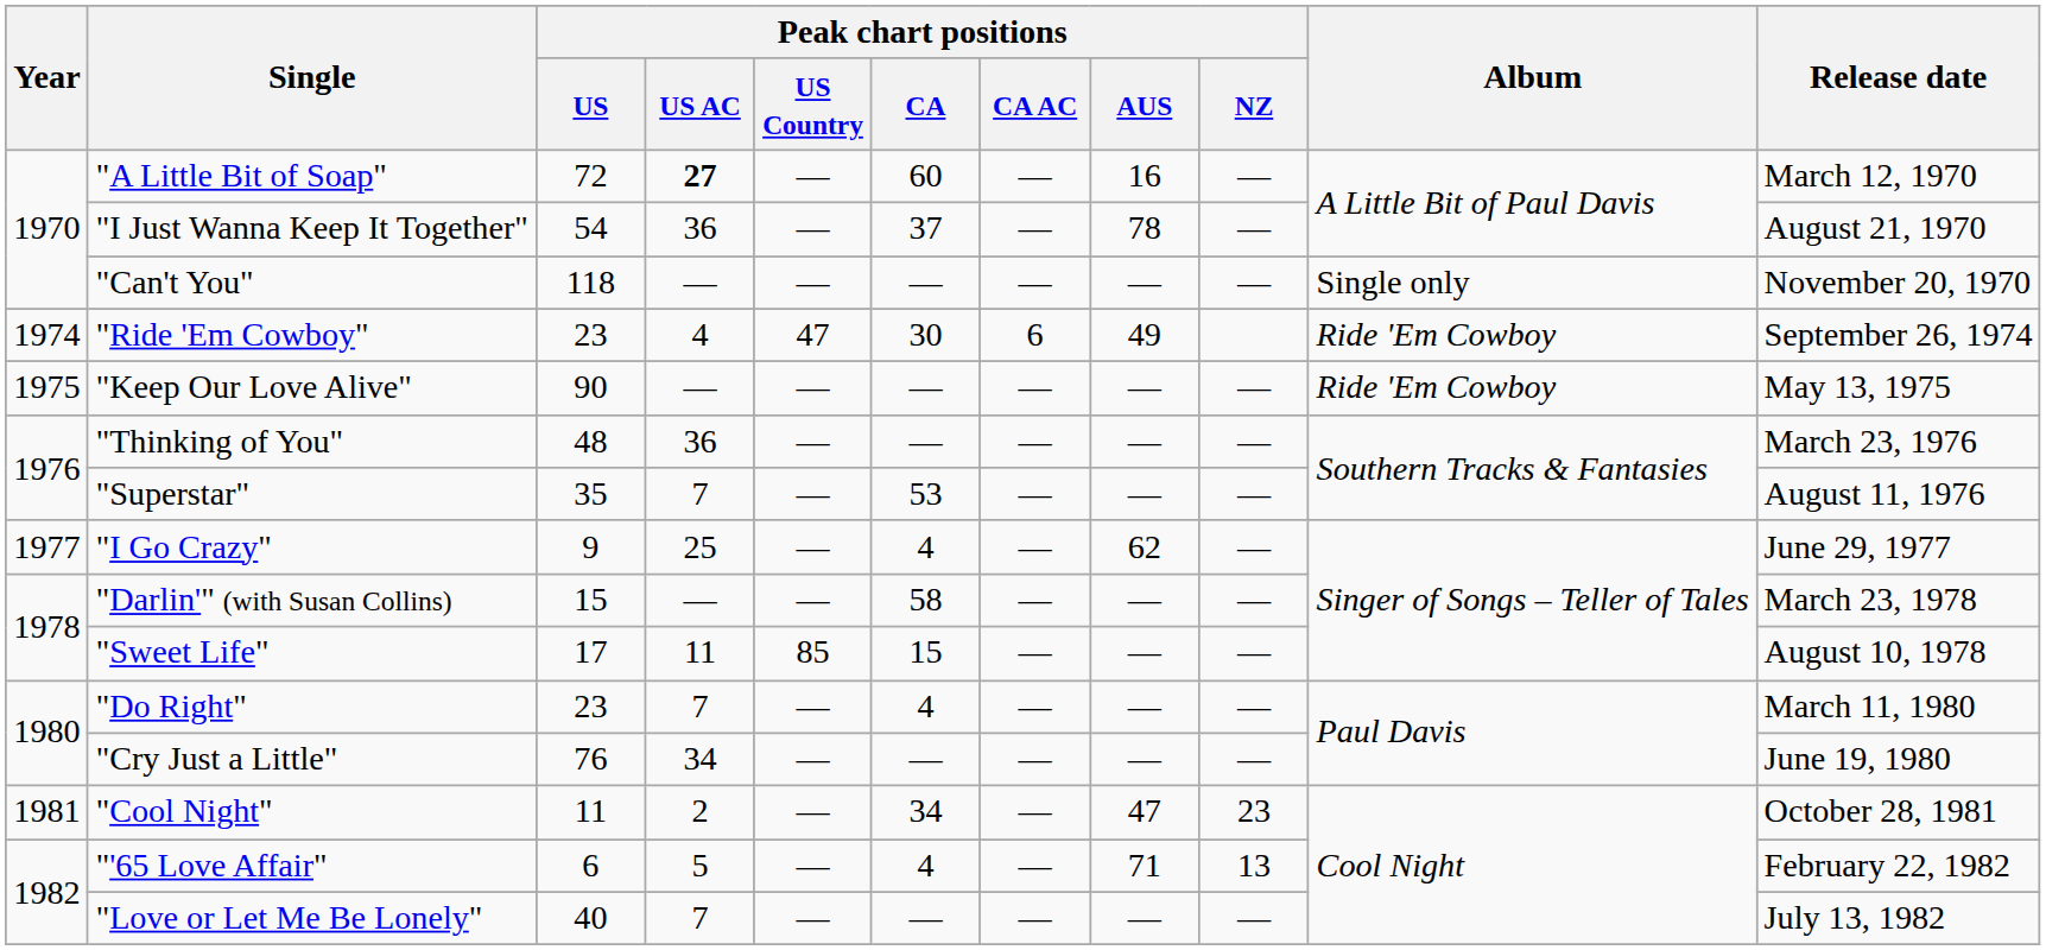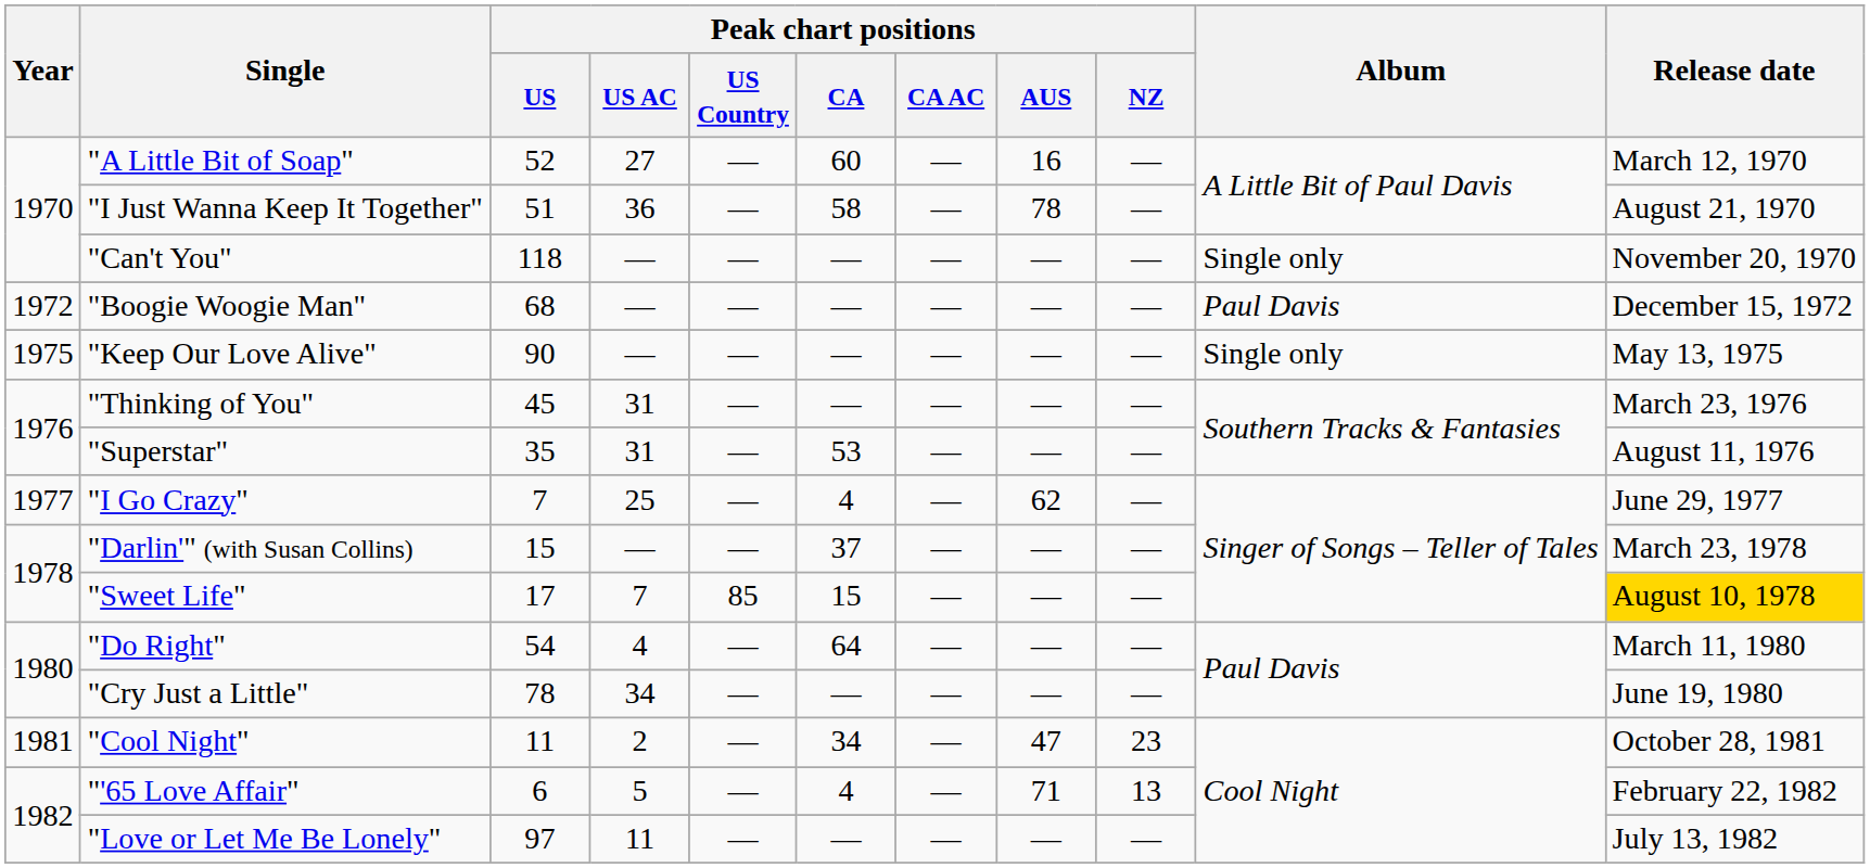"A Little Bit of Soap" | Peak chart positions / US: 72 -> 52
"A Little Bit of Soap" | Peak chart positions / US AC: bold -> normal
"I Just Wanna Keep It Together" | Peak chart positions / US: 54 -> 51
"I Just Wanna Keep It Together" | Peak chart positions / CA: 37 -> 58
+ row: 1972 | "Boogie Woogie Man" | 68 | — | — | — | — | — | — | Paul Davis | December 15, 1972
- row: 1974 | "Ride 'Em Cowboy" | 23 | 4 | 47 | 30 | 6 | 49 | Ride 'Em Cowboy | September 26, 1974
"Keep Our Love Alive" | Album: Ride 'Em Cowboy -> Single only
"Thinking of You" | Peak chart positions / US: 48 -> 45
"Thinking of You" | Peak chart positions / US AC: 36 -> 31
"Superstar" | Peak chart positions / US AC: 7 -> 31
"I Go Crazy" | Peak chart positions / US: 9 -> 7
"Darlin'" (with Susan Collins) | Peak chart positions / CA: 58 -> 37
"Sweet Life" | Peak chart positions / US AC: 11 -> 7
"Sweet Life" | Release date: no background -> gold background
"Do Right" | Peak chart positions / US: 23 -> 54
"Do Right" | Peak chart positions / US AC: 7 -> 4
"Do Right" | Peak chart positions / CA: 4 -> 64
"Cry Just a Little" | Peak chart positions / US: 76 -> 78
"Love or Let Me Be Lonely" | Peak chart positions / US: 40 -> 97
"Love or Let Me Be Lonely" | Peak chart positions / US AC: 7 -> 11
